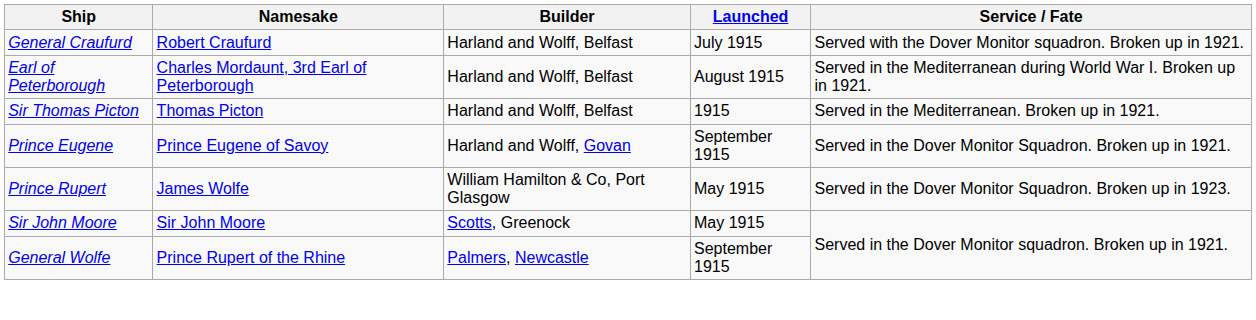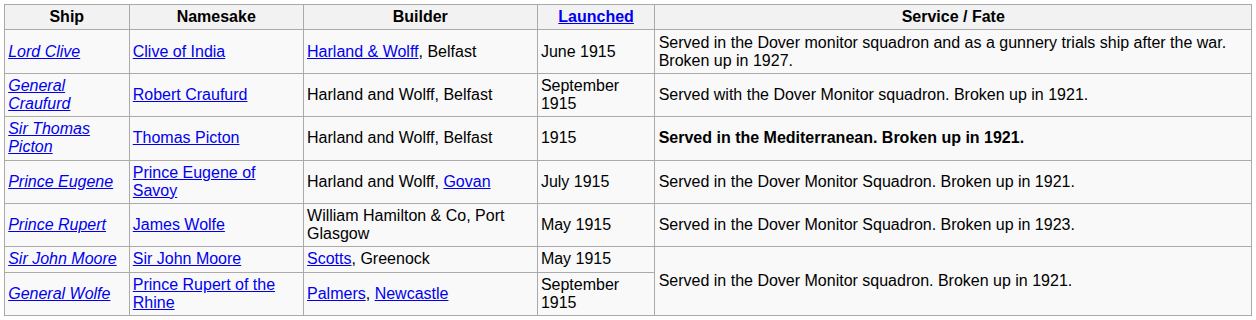+ row: Lord Clive | Clive of India | Harland & Wolff, Belfast | June 1915 | Served in the Dover monitor squadron and as a gunnery trials ship after the war. Broken up in 1927.
General Craufurd | Launched: July 1915 -> September 1915
- row: Earl of Peterborough | Charles Mordaunt, 3rd Earl of Peterborough | Harland and Wolff, Belfast | August 1915 | Served in the Mediterranean during World War I. Broken up in 1921.
Sir Thomas Picton | Service / Fate: normal -> bold
Prince Eugene | Launched: September 1915 -> July 1915
